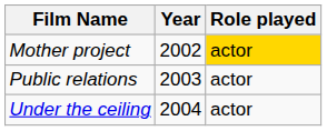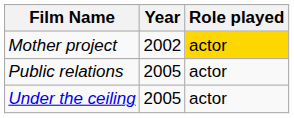Public relations | Year: 2003 -> 2005
Under the ceiling | Year: 2004 -> 2005
